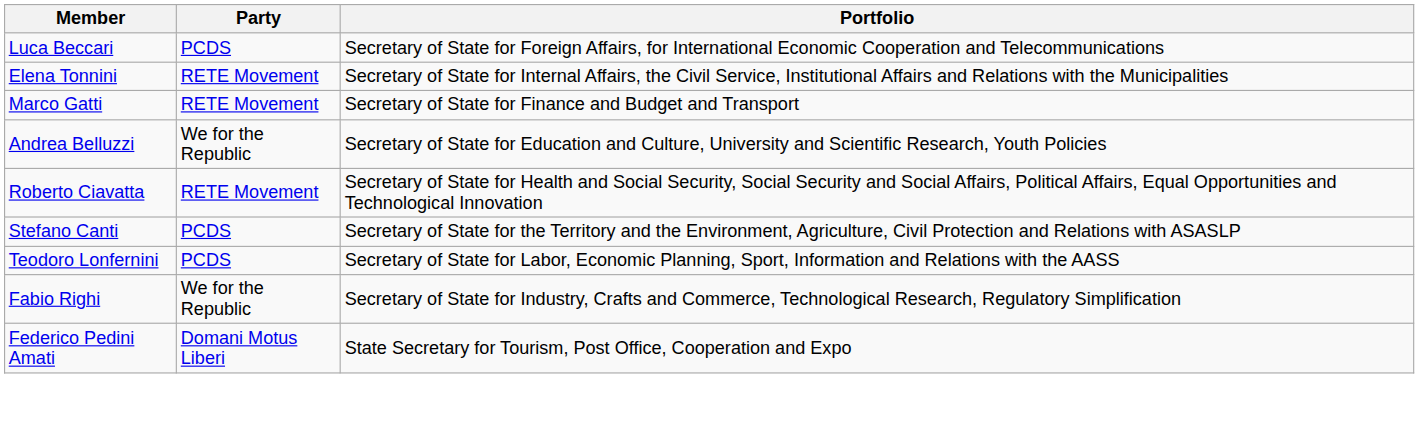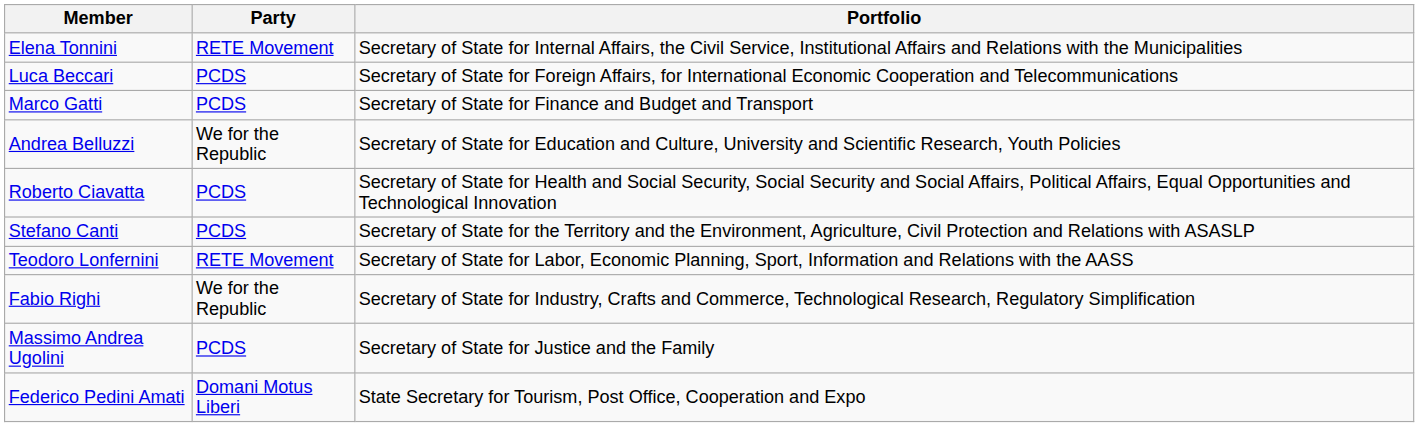rows swapped: Luca Beccari <-> Elena Tonnini
Marco Gatti | Party: RETE Movement -> PCDS
Roberto Ciavatta | Party: RETE Movement -> PCDS
Teodoro Lonfernini | Party: PCDS -> RETE Movement
+ row: Massimo Andrea Ugolini | PCDS | Secretary of State for Justice and the Family
